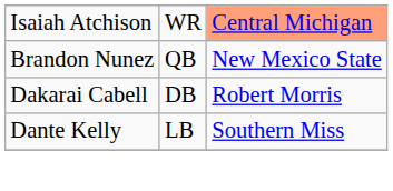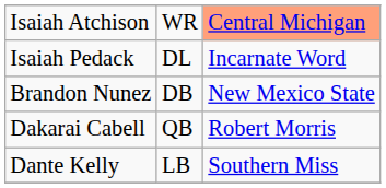+ row: Isaiah Pedack | DL | Incarnate Word
Brandon Nunez | column 2: QB -> DB
Dakarai Cabell | column 2: DB -> QB
